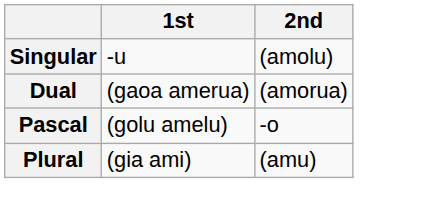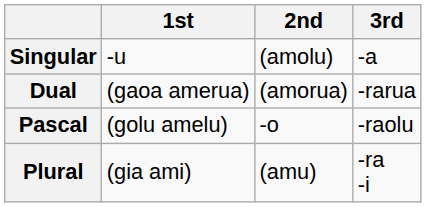+ column: 3rd | -a | -rarua | -raolu | -ra -i
